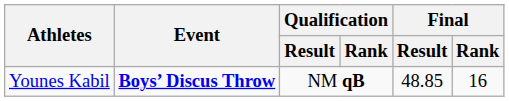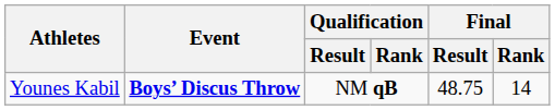Younes Kabil | Final / Result: 48.85 -> 48.75
Younes Kabil | Final / Rank: 16 -> 14
